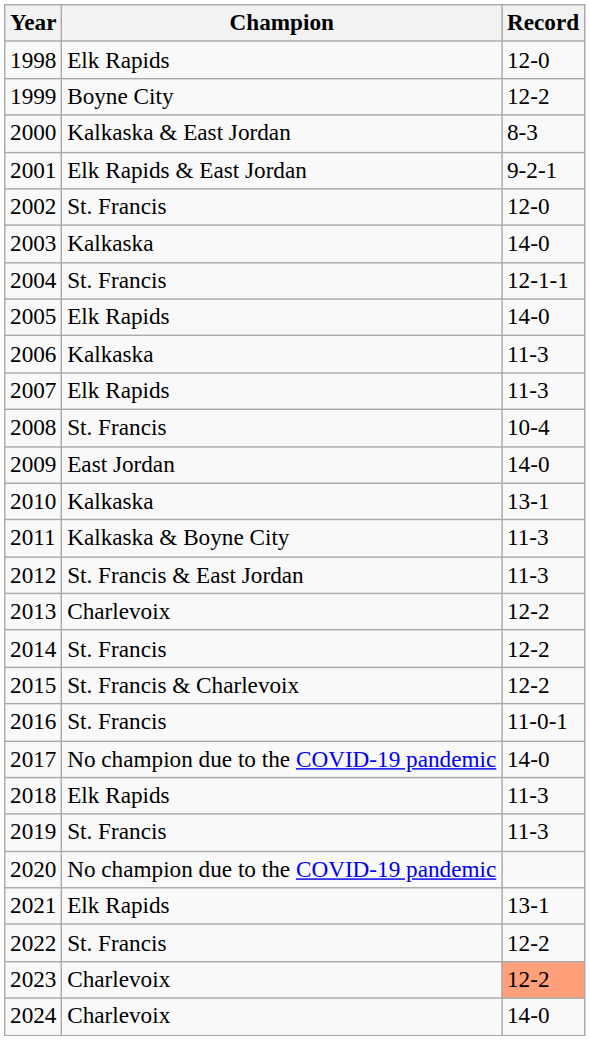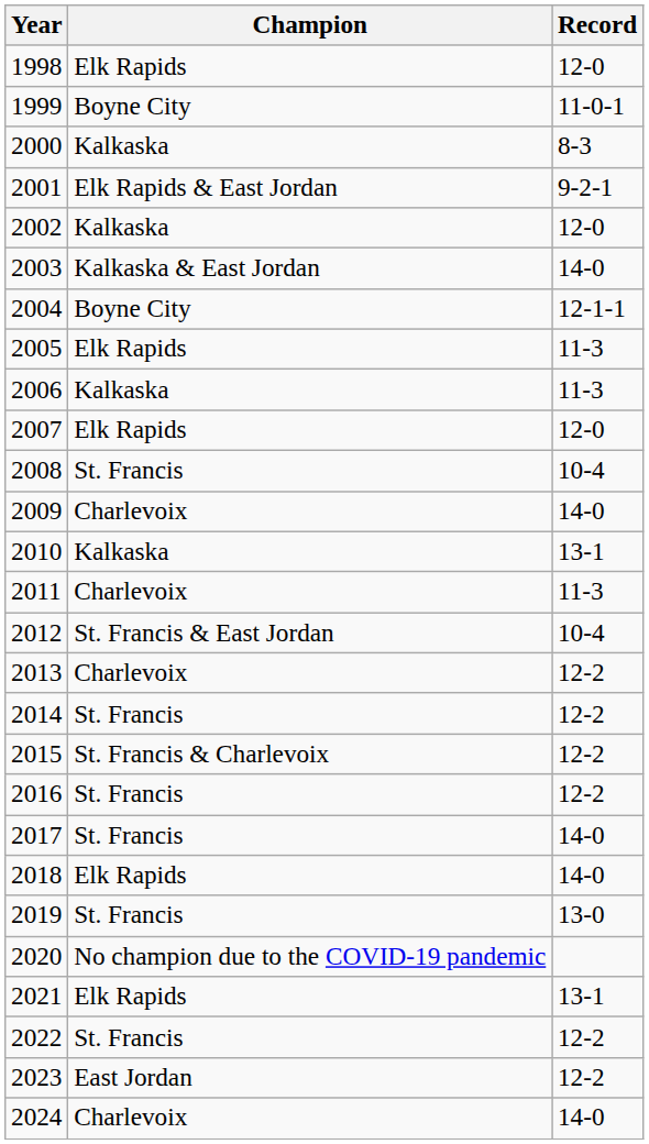1999 | Record: 12-2 -> 11-0-1
2000 | Champion: Kalkaska & East Jordan -> Kalkaska
2002 | Champion: St. Francis -> Kalkaska
2003 | Champion: Kalkaska -> Kalkaska & East Jordan
2004 | Champion: St. Francis -> Boyne City
2005 | Record: 14-0 -> 11-3
2007 | Record: 11-3 -> 12-0
2009 | Champion: East Jordan -> Charlevoix
2011 | Champion: Kalkaska & Boyne City -> Charlevoix
2012 | Record: 11-3 -> 10-4
2016 | Record: 11-0-1 -> 12-2
2017 | Champion: No champion due to the COVID-19 pandemic -> St. Francis
2018 | Record: 11-3 -> 14-0
2019 | Record: 11-3 -> 13-0
2023 | Champion: Charlevoix -> East Jordan
2023 | Record: lightsalmon background -> no background
